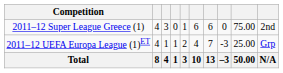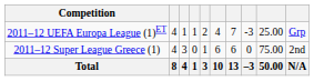rows swapped: 2011–12 Super League Greece (1) <-> 2011–12 UEFA Europa League (1)ET
